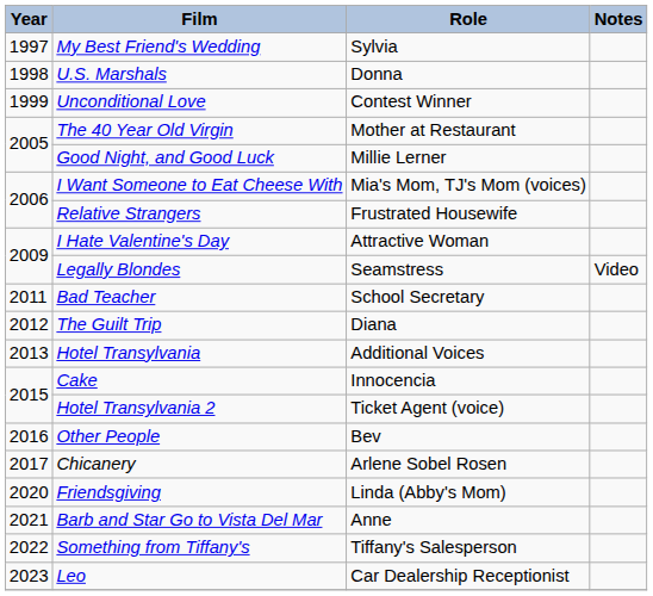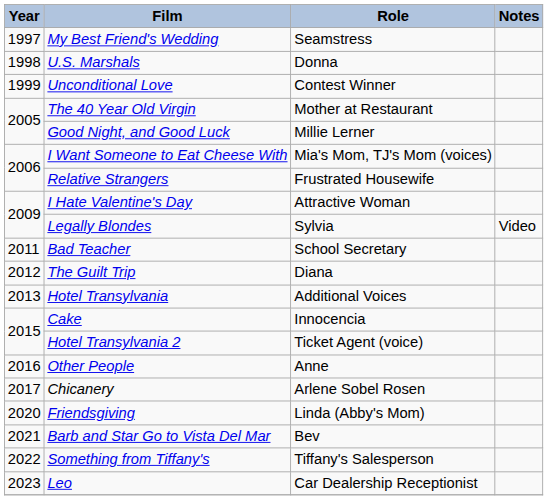My Best Friend's Wedding | Role: Sylvia -> Seamstress
Legally Blondes | Role: Seamstress -> Sylvia
Other People | Role: Bev -> Anne
Barb and Star Go to Vista Del Mar | Role: Anne -> Bev
